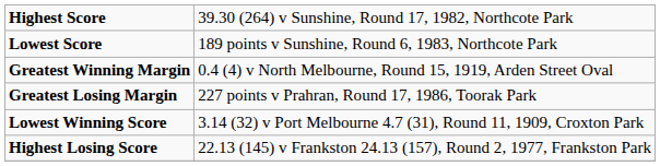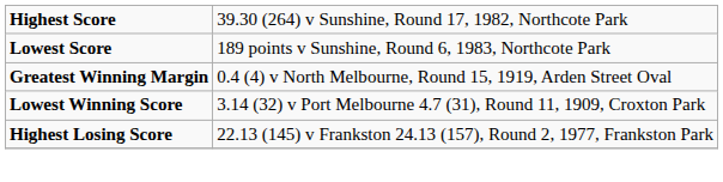- row: Greatest Losing Margin | 227 points v Prahran, Round 17, 1986, Toorak Park
